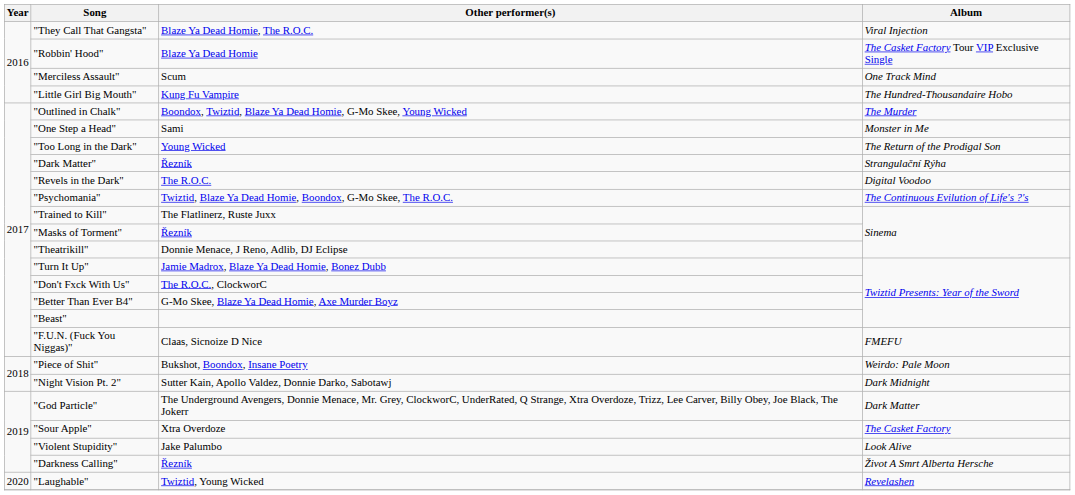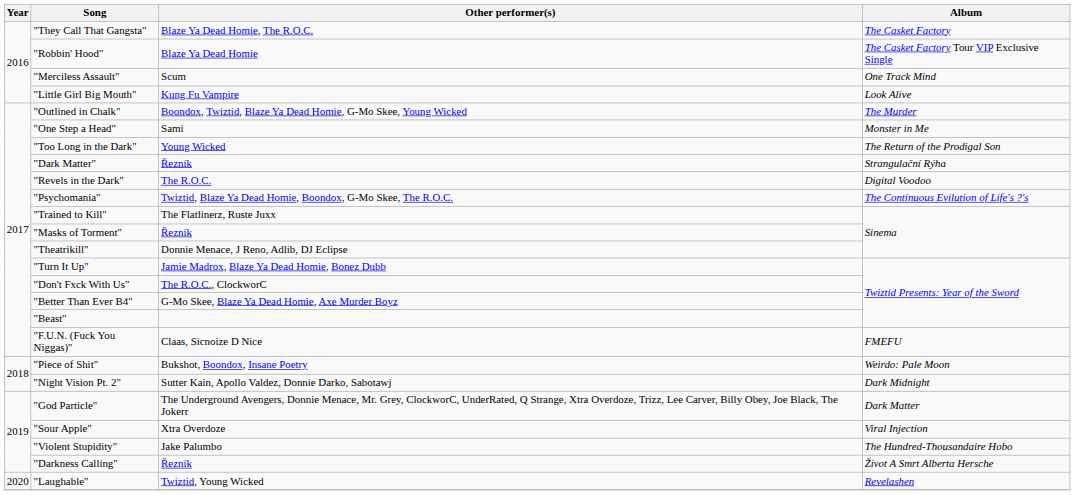"They Call That Gangsta" | Album: Viral Injection -> The Casket Factory
"Little Girl Big Mouth" | Album: The Hundred-Thousandaire Hobo -> Look Alive
"Sour Apple" | Album: The Casket Factory -> Viral Injection
"Violent Stupidity" | Album: Look Alive -> The Hundred-Thousandaire Hobo
